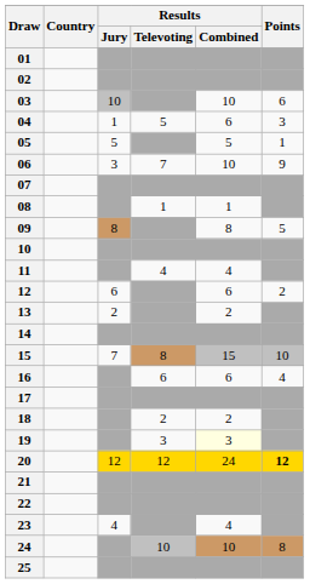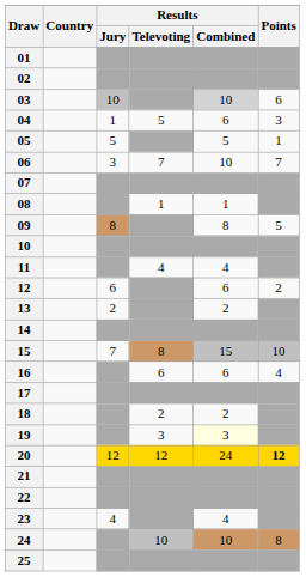03 | Results / Combined: no background -> lightgrey background
06 | Points: 9 -> 7
